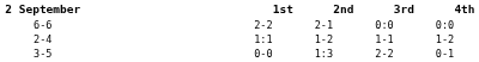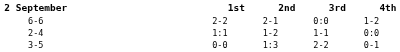6-6 | 4th: 0:0 -> 1-2
2-4 | 4th: 1-2 -> 0:0
